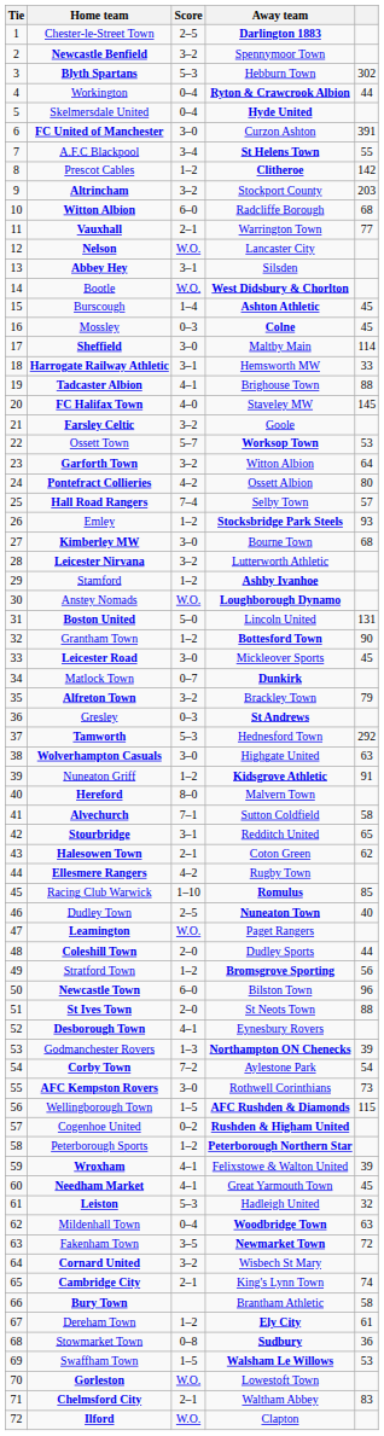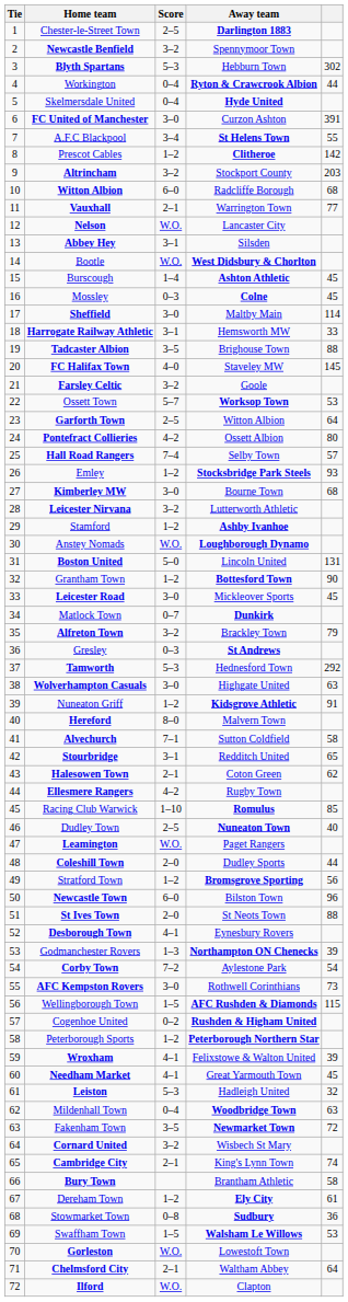Tadcaster Albion | Score: 4–1 -> 3–5
Garforth Town | Score: 3–2 -> 2–5
Chelmsford City | column 5: 83 -> 64
